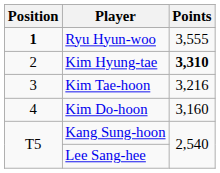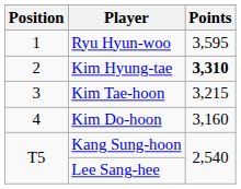Ryu Hyun-woo | Position: bold -> normal
Ryu Hyun-woo | Points: 3,555 -> 3,595
Kim Tae-hoon | Points: 3,216 -> 3,215
